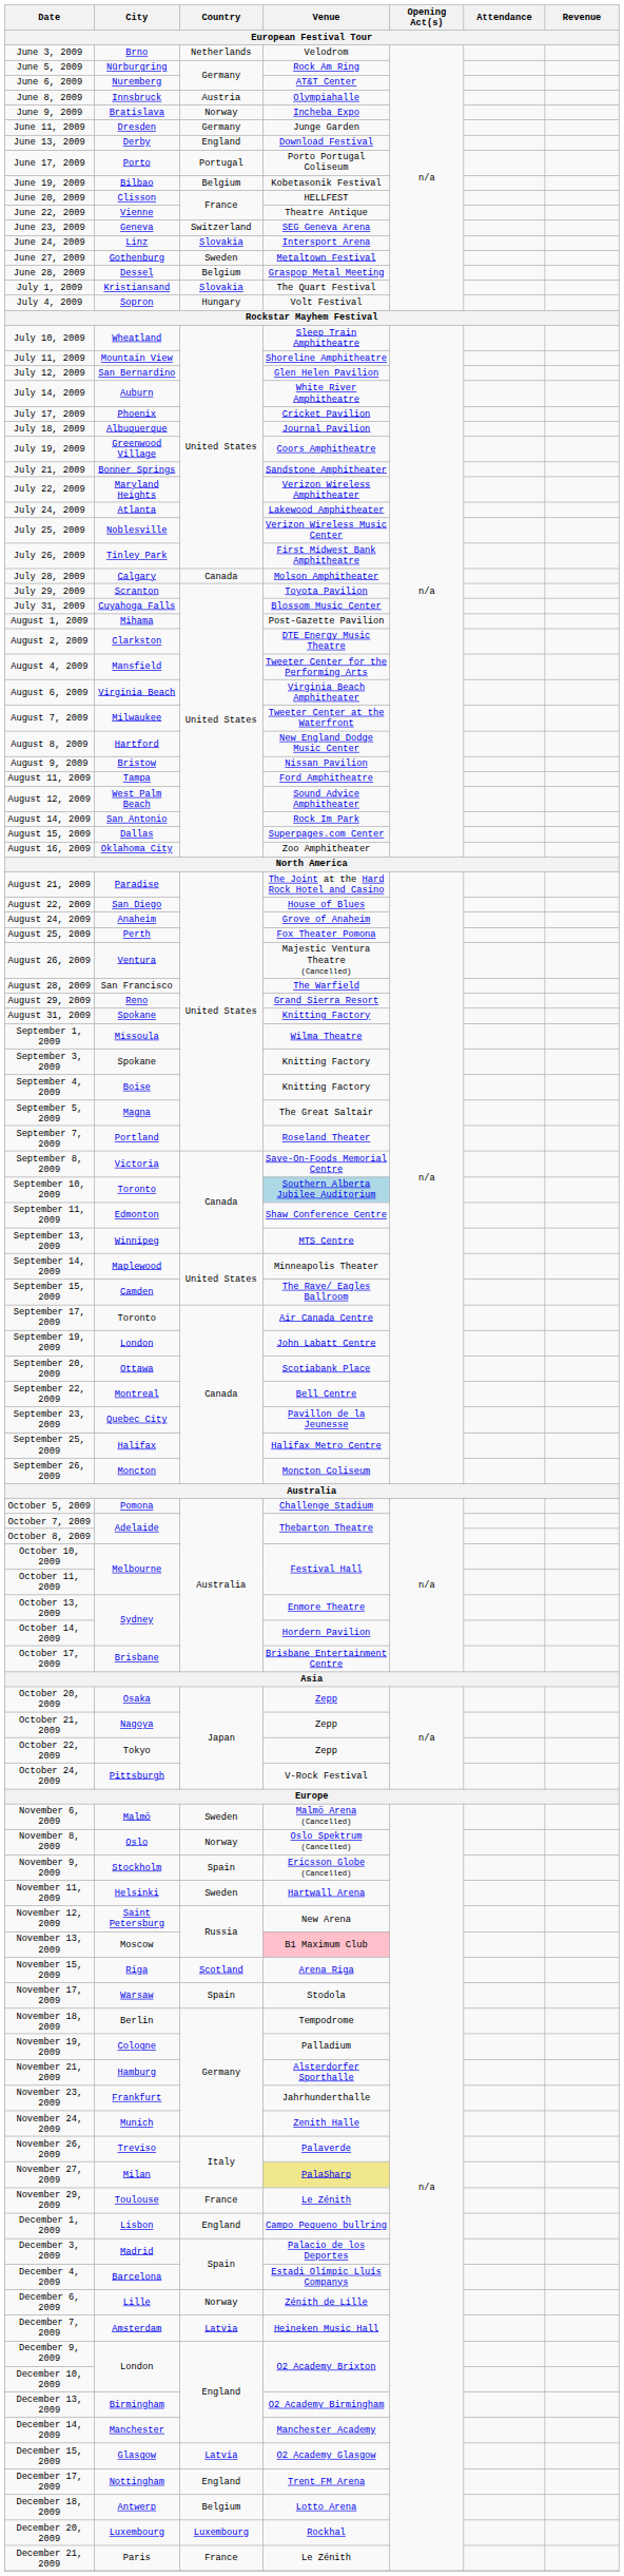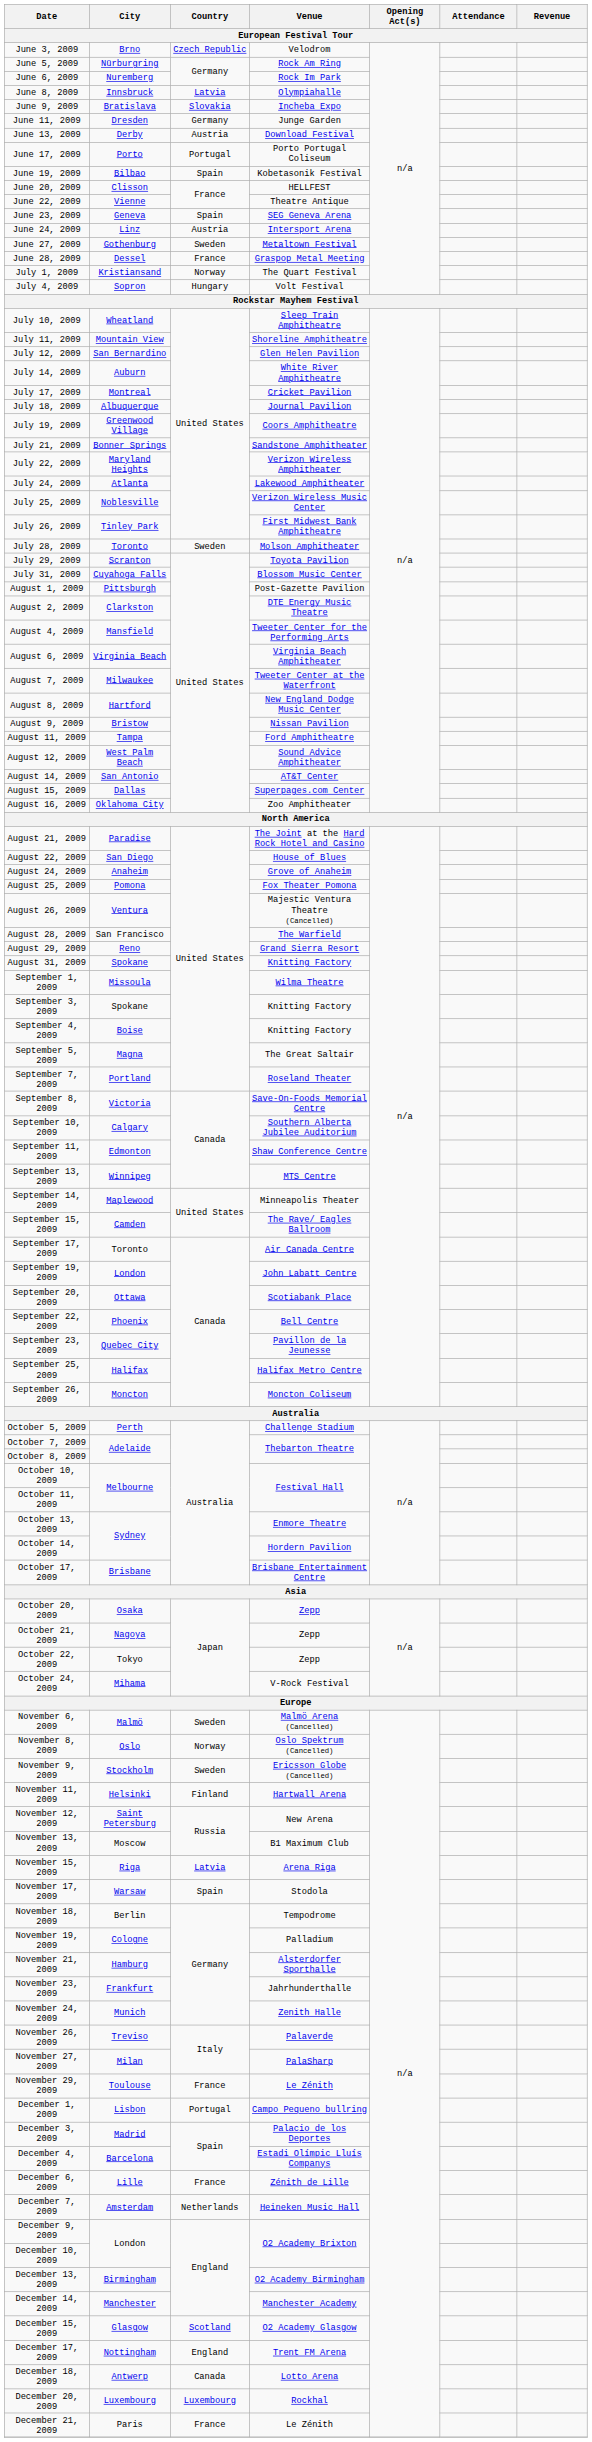June 3, 2009 | Country: Netherlands -> Czech Republic
June 6, 2009 | Venue: AT&T Center -> Rock Im Park
June 8, 2009 | Country: Austria -> Latvia
June 9, 2009 | Country: Norway -> Slovakia
June 13, 2009 | Country: England -> Austria
June 19, 2009 | Country: Belgium -> Spain
June 23, 2009 | Country: Switzerland -> Spain
June 24, 2009 | Country: Slovakia -> Austria
June 28, 2009 | Country: Belgium -> France
July 1, 2009 | Country: Slovakia -> Norway
July 17, 2009 | City: Phoenix -> Montreal
July 28, 2009 | City: Calgary -> Toronto
July 28, 2009 | Country: Canada -> Sweden
August 1, 2009 | City: Mihama -> Pittsburgh
August 14, 2009 | Venue: Rock Im Park -> AT&T Center
August 25, 2009 | City: Perth -> Pomona
September 10, 2009 | City: Toronto -> Calgary
September 10, 2009 | Venue: lightblue background -> no background
September 22, 2009 | City: Montreal -> Phoenix
October 5, 2009 | City: Pomona -> Perth
October 24, 2009 | City: Pittsburgh -> Mihama
November 9, 2009 | Country: Spain -> Sweden
November 11, 2009 | Country: Sweden -> Finland
November 13, 2009 | Venue: pink background -> no background
November 15, 2009 | Country: Scotland -> Latvia
November 27, 2009 | Venue: khaki background -> no background
December 1, 2009 | Country: England -> Portugal
December 6, 2009 | Country: Norway -> France
December 7, 2009 | Country: Latvia -> Netherlands
December 15, 2009 | Country: Latvia -> Scotland
December 18, 2009 | Country: Belgium -> Canada
